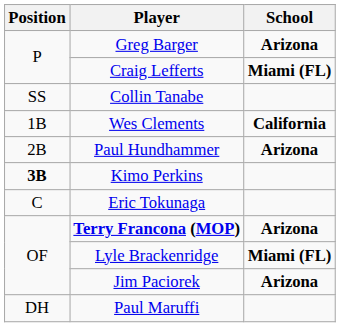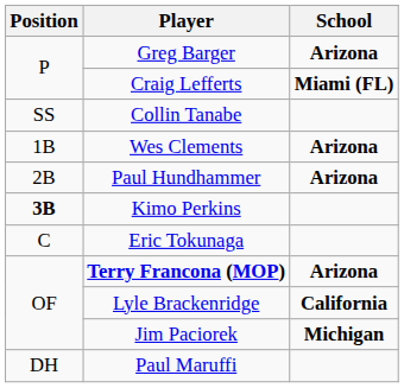Wes Clements | School: California -> Arizona
Lyle Brackenridge | School: Miami (FL) -> California
Jim Paciorek | School: Arizona -> Michigan
